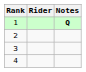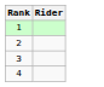- column: Notes | Q
